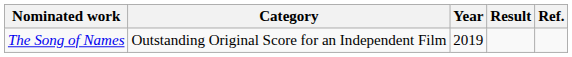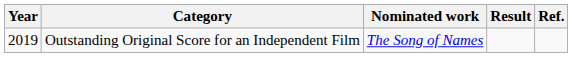columns swapped: Year <-> Nominated work
